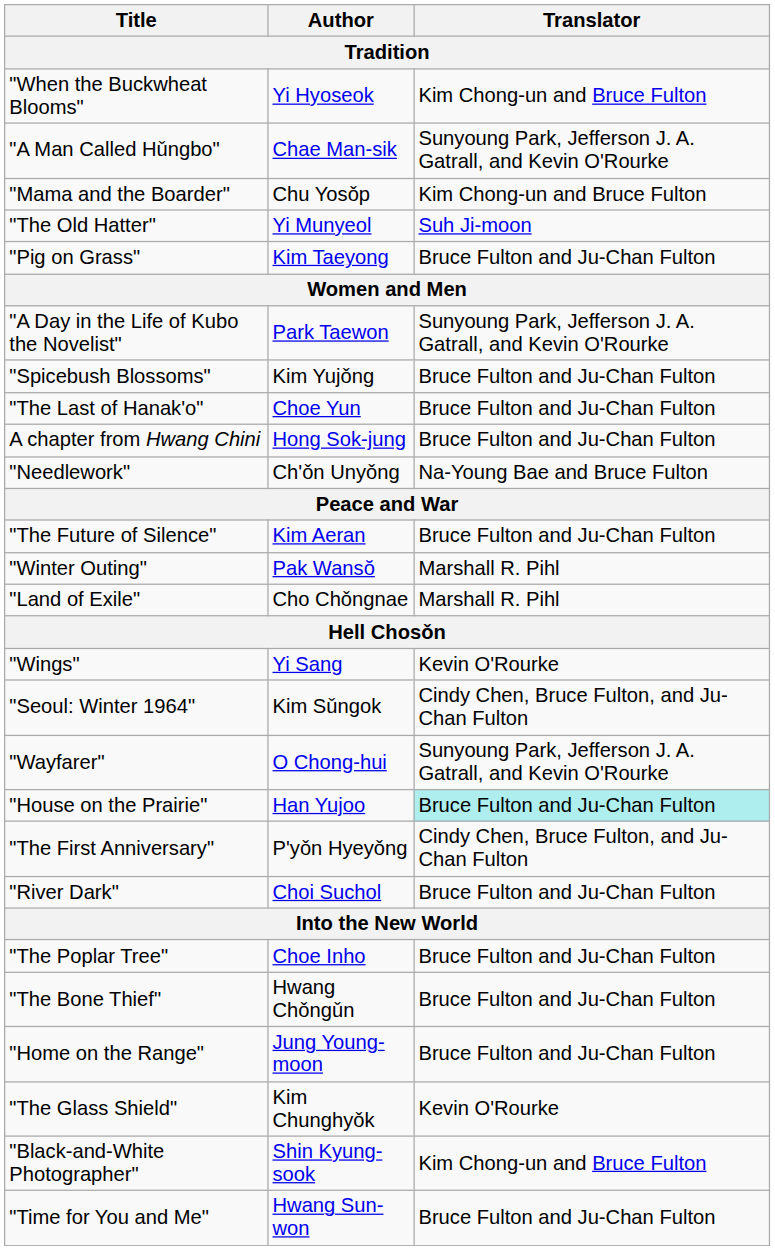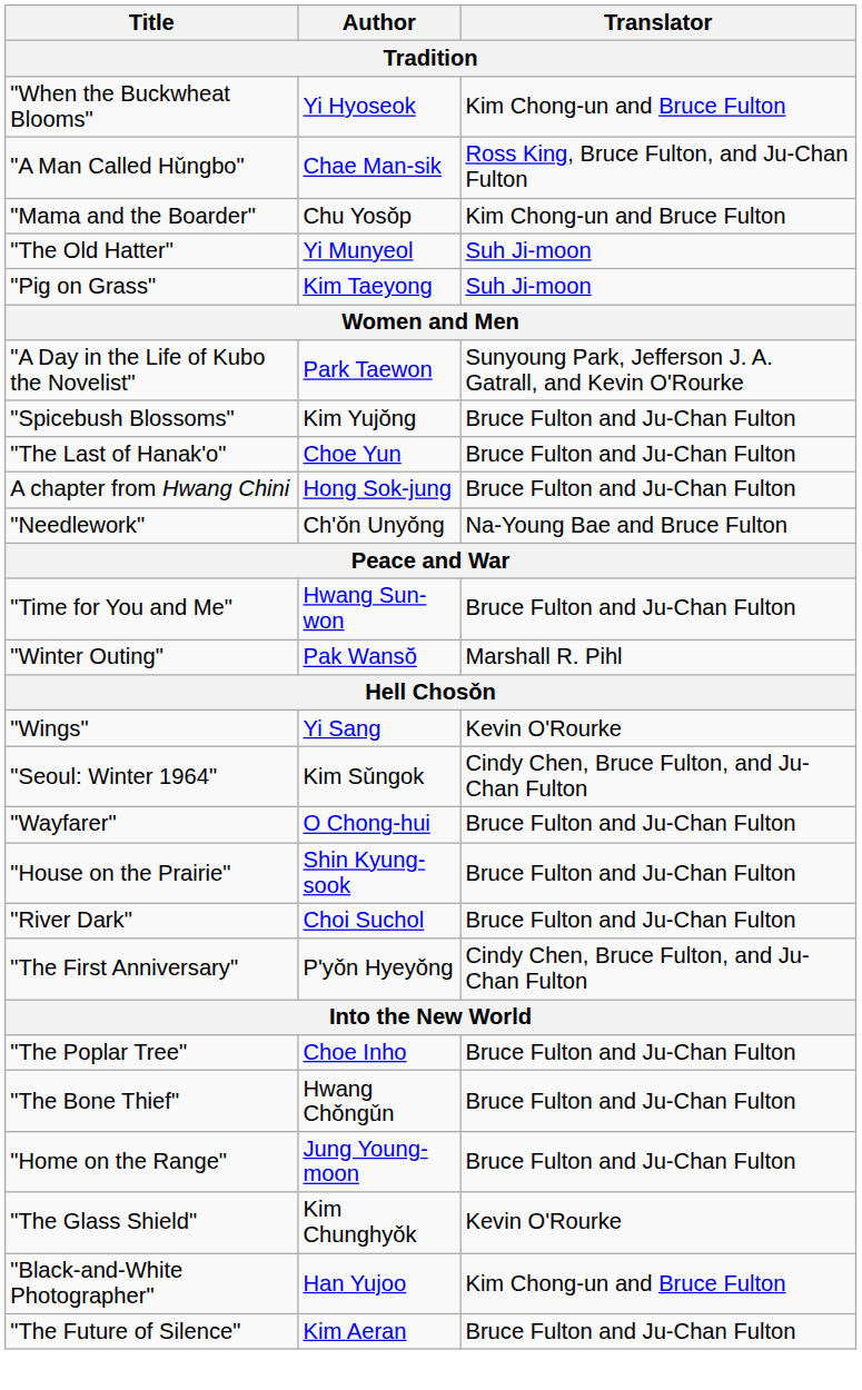"A Man Called Hǔngbo" | Translator: Sunyoung Park, Jefferson J. A. Gatrall, and Kevin O'Rourke -> Ross King, Bruce Fulton, and Ju-Chan Fulton
"Pig on Grass" | Translator: Bruce Fulton and Ju-Chan Fulton -> Suh Ji-moon
rows swapped: "Time for You and Me" <-> "The Future of Silence"
- row: "Land of Exile" | Cho Chǒngnae | Marshall R. Pihl
"Wayfarer" | Translator: Sunyoung Park, Jefferson J. A. Gatrall, and Kevin O'Rourke -> Bruce Fulton and Ju-Chan Fulton
"House on the Prairie" | Author: Han Yujoo -> Shin Kyung-sook
"House on the Prairie" | Translator: paleturquoise background -> no background
rows swapped: "The First Anniversary" <-> "River Dark"
"Black-and-White Photographer" | Author: Shin Kyung-sook -> Han Yujoo
